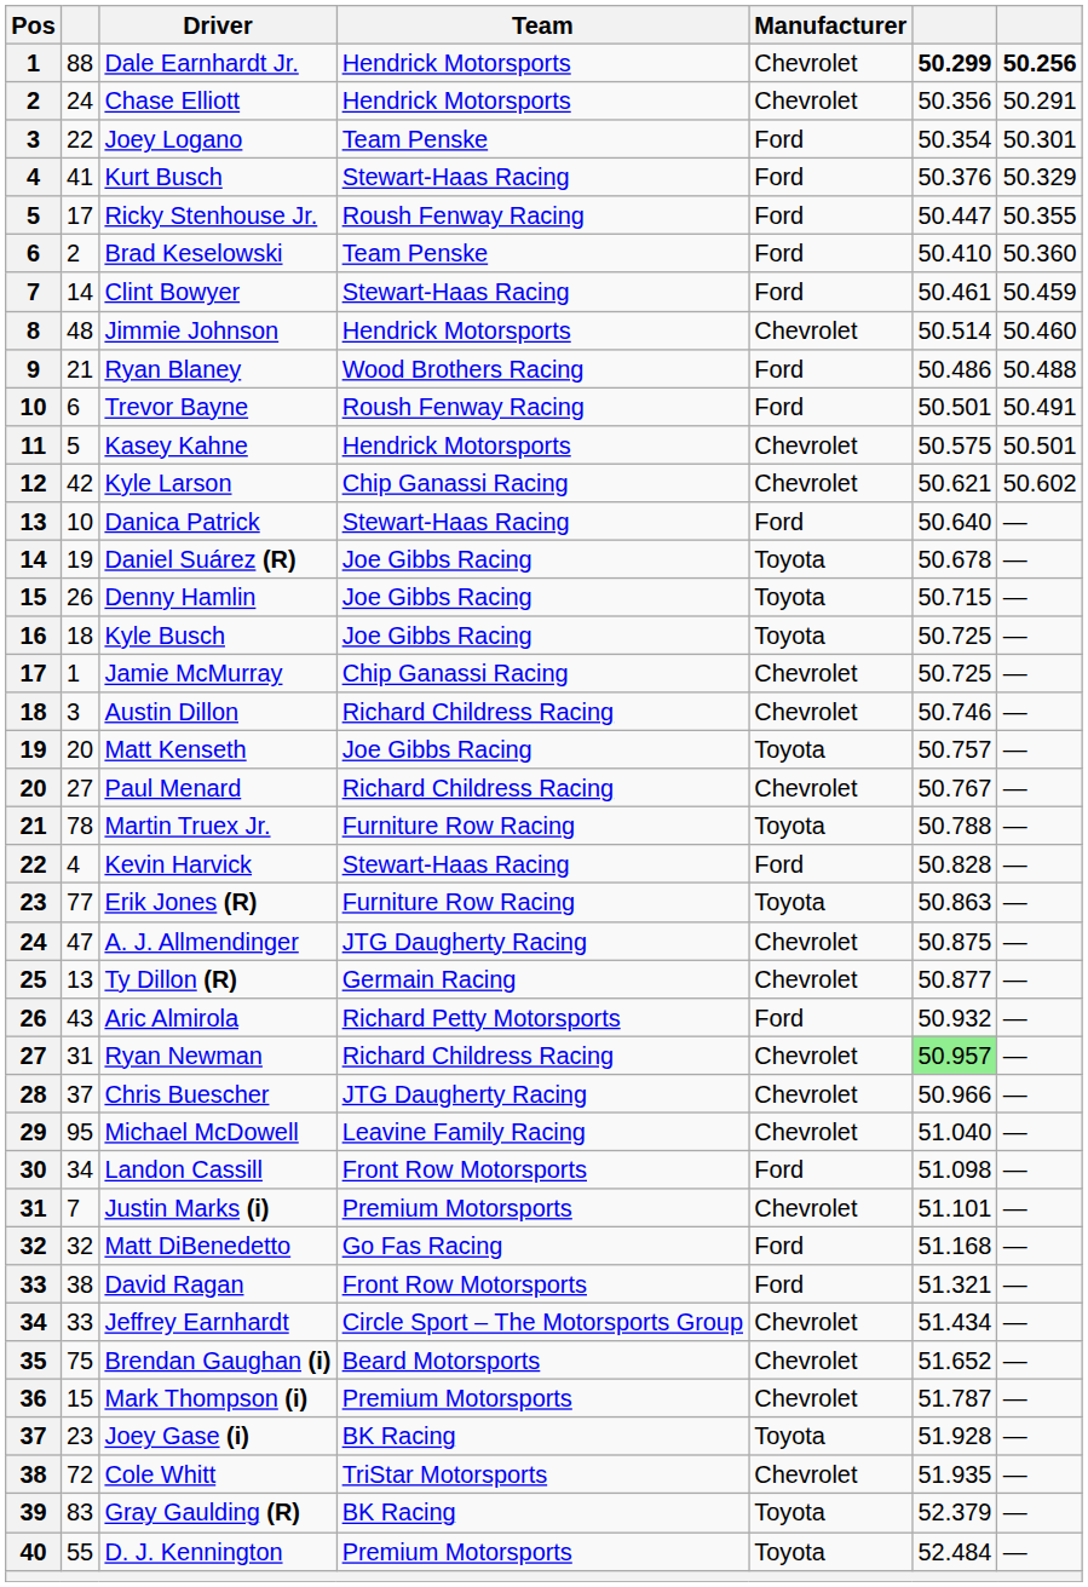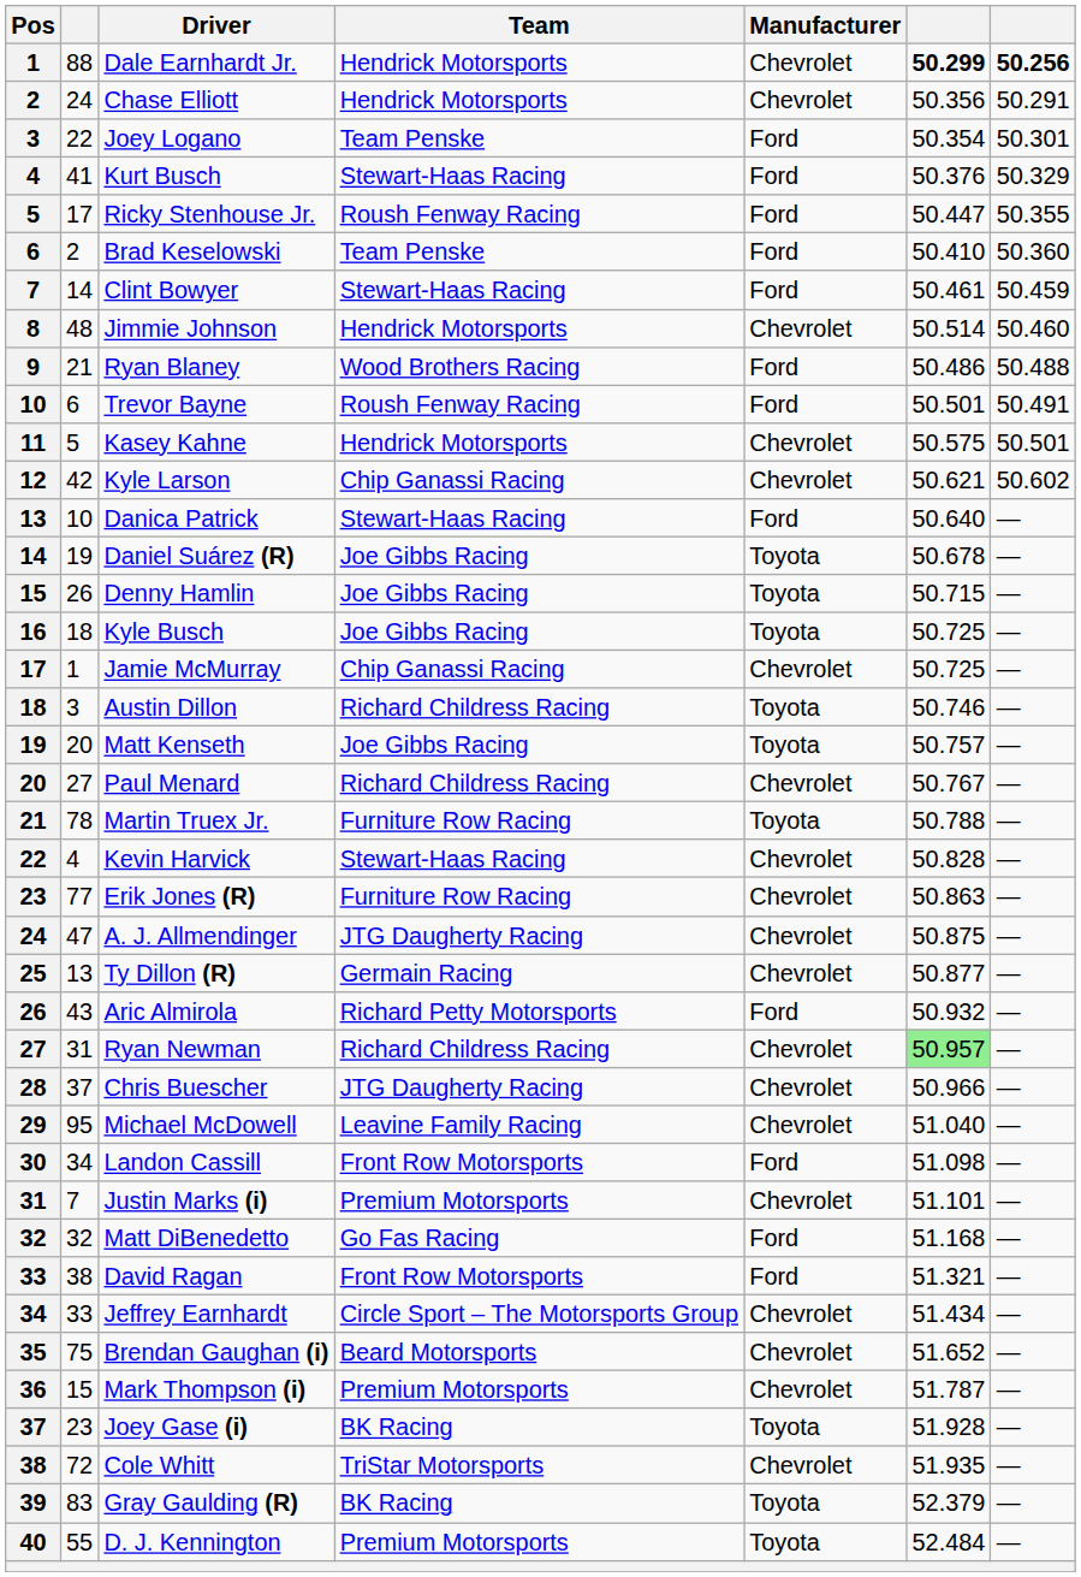Austin Dillon | Manufacturer: Chevrolet -> Toyota
Kevin Harvick | Manufacturer: Ford -> Chevrolet
Erik Jones (R) | Manufacturer: Toyota -> Chevrolet
